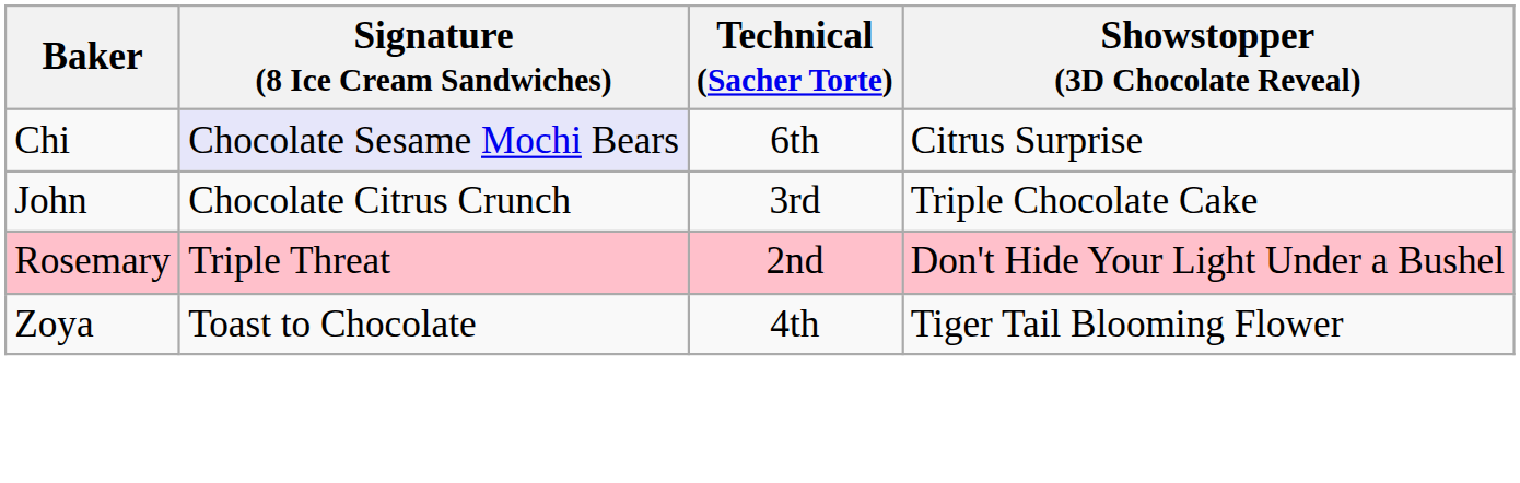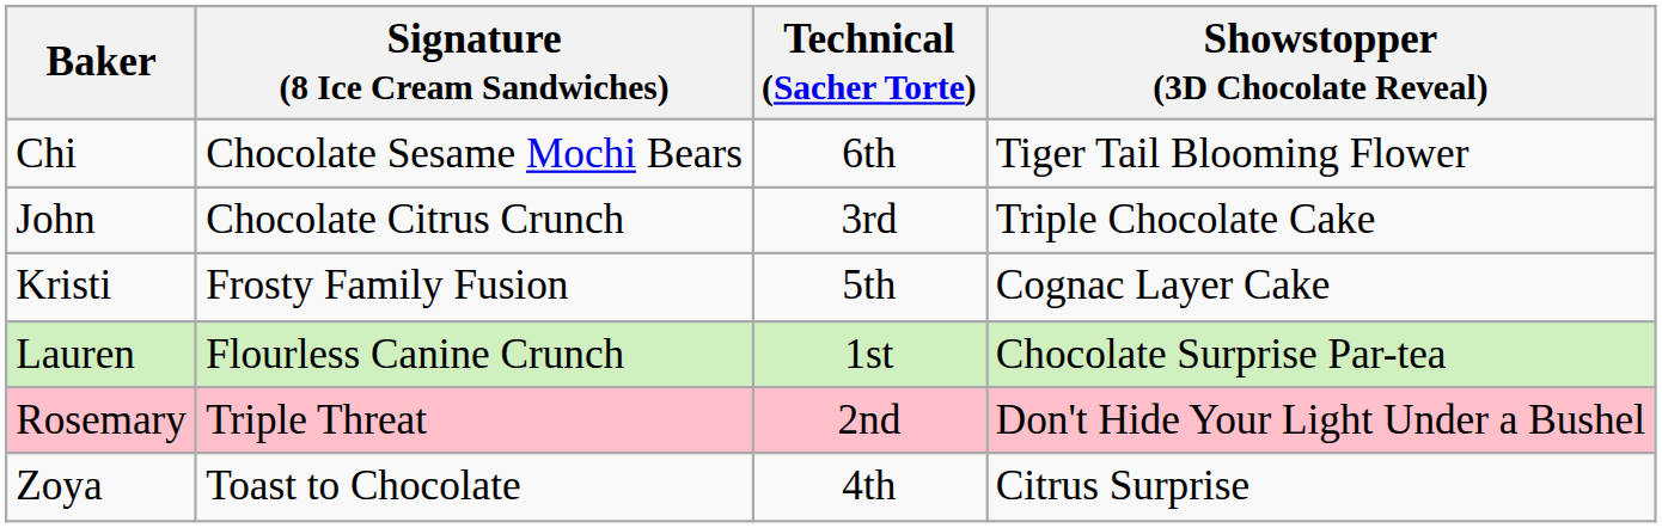Chi | Signature (8 Ice Cream Sandwiches): lavender background -> no background
Chi | Showstopper (3D Chocolate Reveal): Citrus Surprise -> Tiger Tail Blooming Flower
+ row: Kristi | Frosty Family Fusion | 5th | Cognac Layer Cake
+ row: Lauren | Flourless Canine Crunch | 1st | Chocolate Surprise Par-tea
Zoya | Showstopper (3D Chocolate Reveal): Tiger Tail Blooming Flower -> Citrus Surprise
